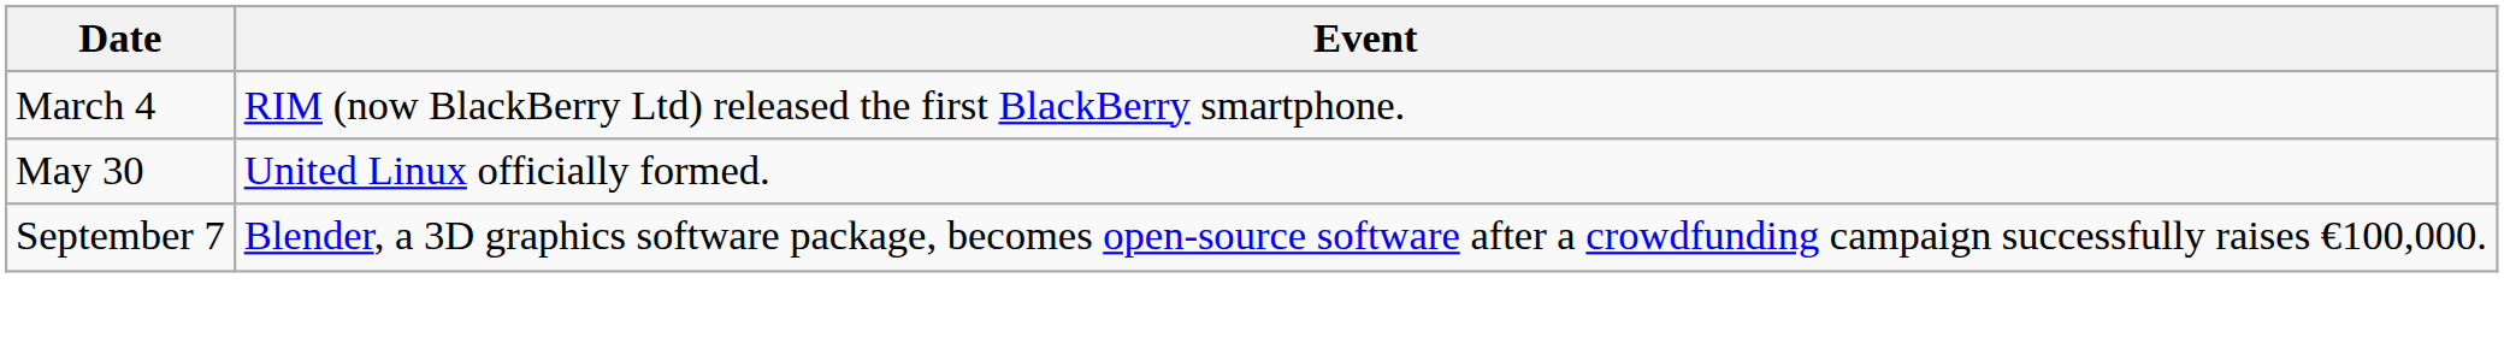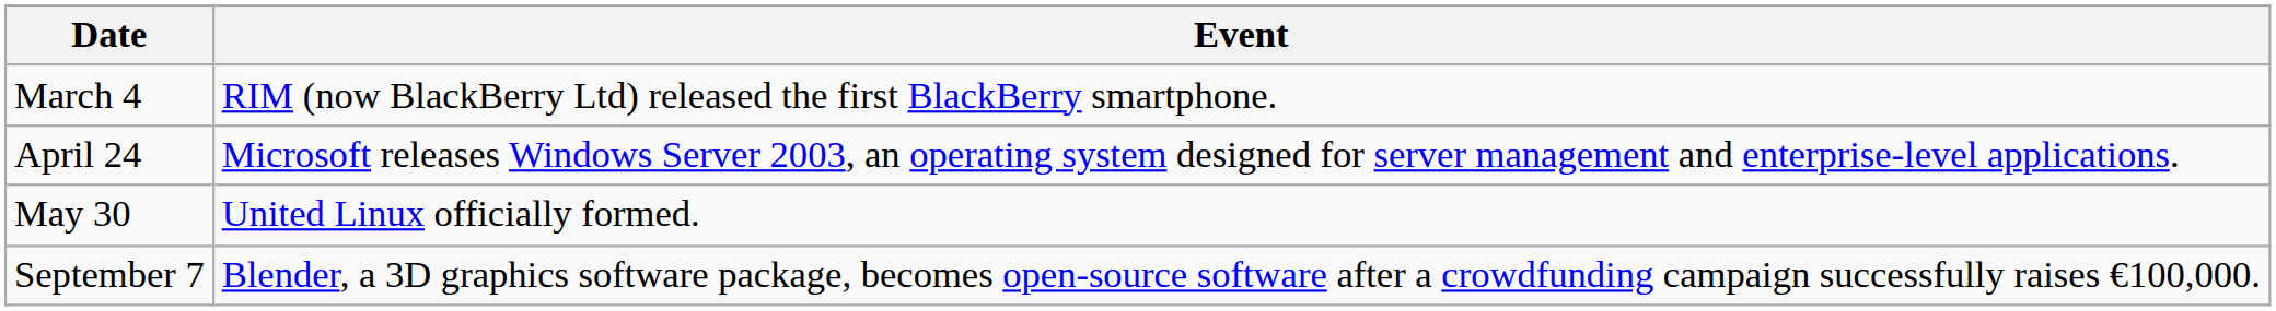+ row: April 24 | Microsoft releases Windows Server 2003, an operating system designed for server management and enterprise-level applications.
